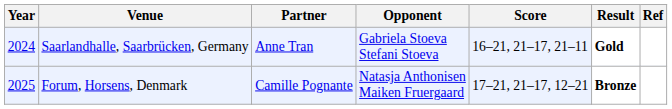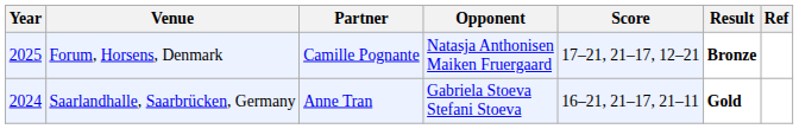rows swapped: Saarlandhalle, Saarbrücken, Germany <-> Forum, Horsens, Denmark
